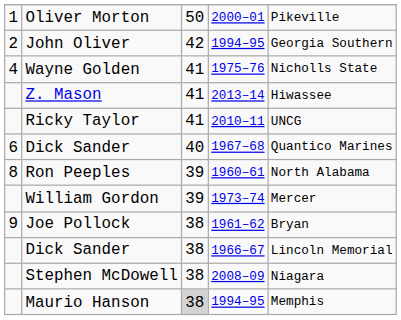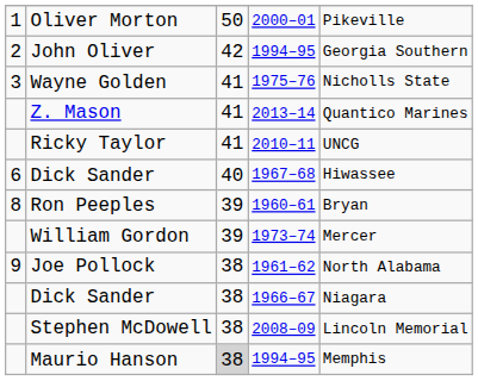Wayne Golden | column 1: 4 -> 3
Z. Mason | column 5: Hiwassee -> Quantico Marines
Dick Sander / 1967–68 | column 5: Quantico Marines -> Hiwassee
Ron Peeples | column 5: North Alabama -> Bryan
Joe Pollock | column 5: Bryan -> North Alabama
Dick Sander / 1966–67 | column 5: Lincoln Memorial -> Niagara
Stephen McDowell | column 5: Niagara -> Lincoln Memorial
